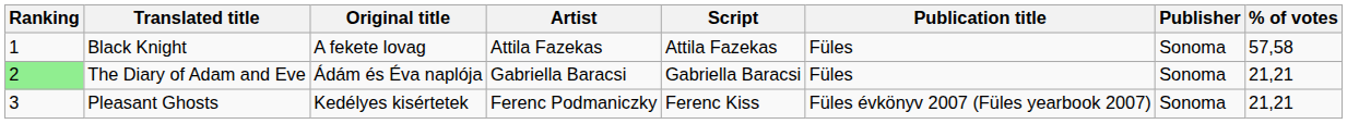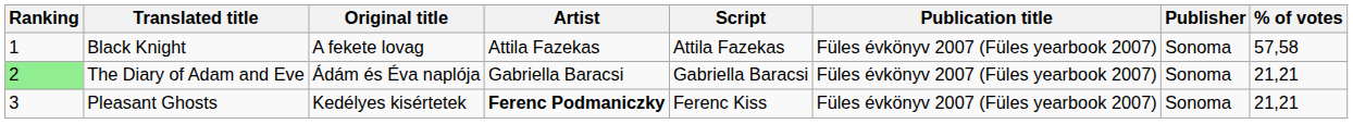Black Knight | Publication title: Füles -> Füles évkönyv 2007 (Füles yearbook 2007)
The Diary of Adam and Eve | Publication title: Füles -> Füles évkönyv 2007 (Füles yearbook 2007)
Pleasant Ghosts | Artist: normal -> bold
